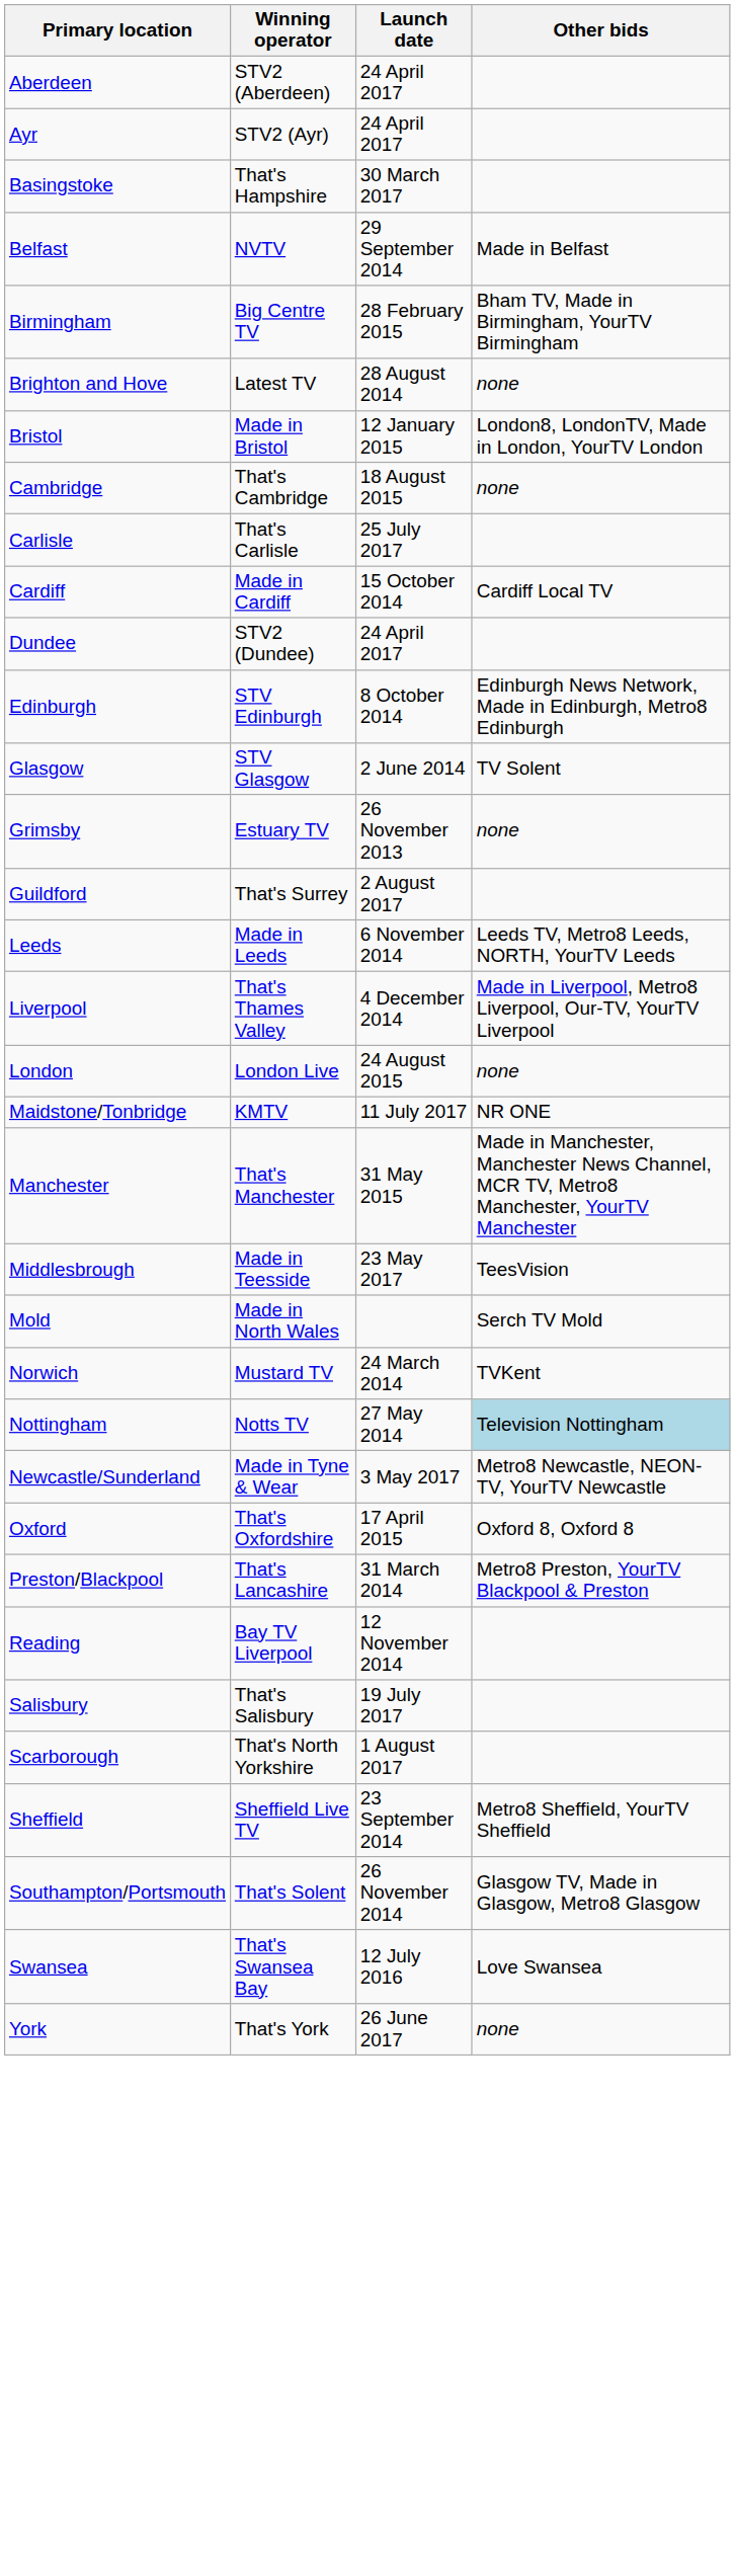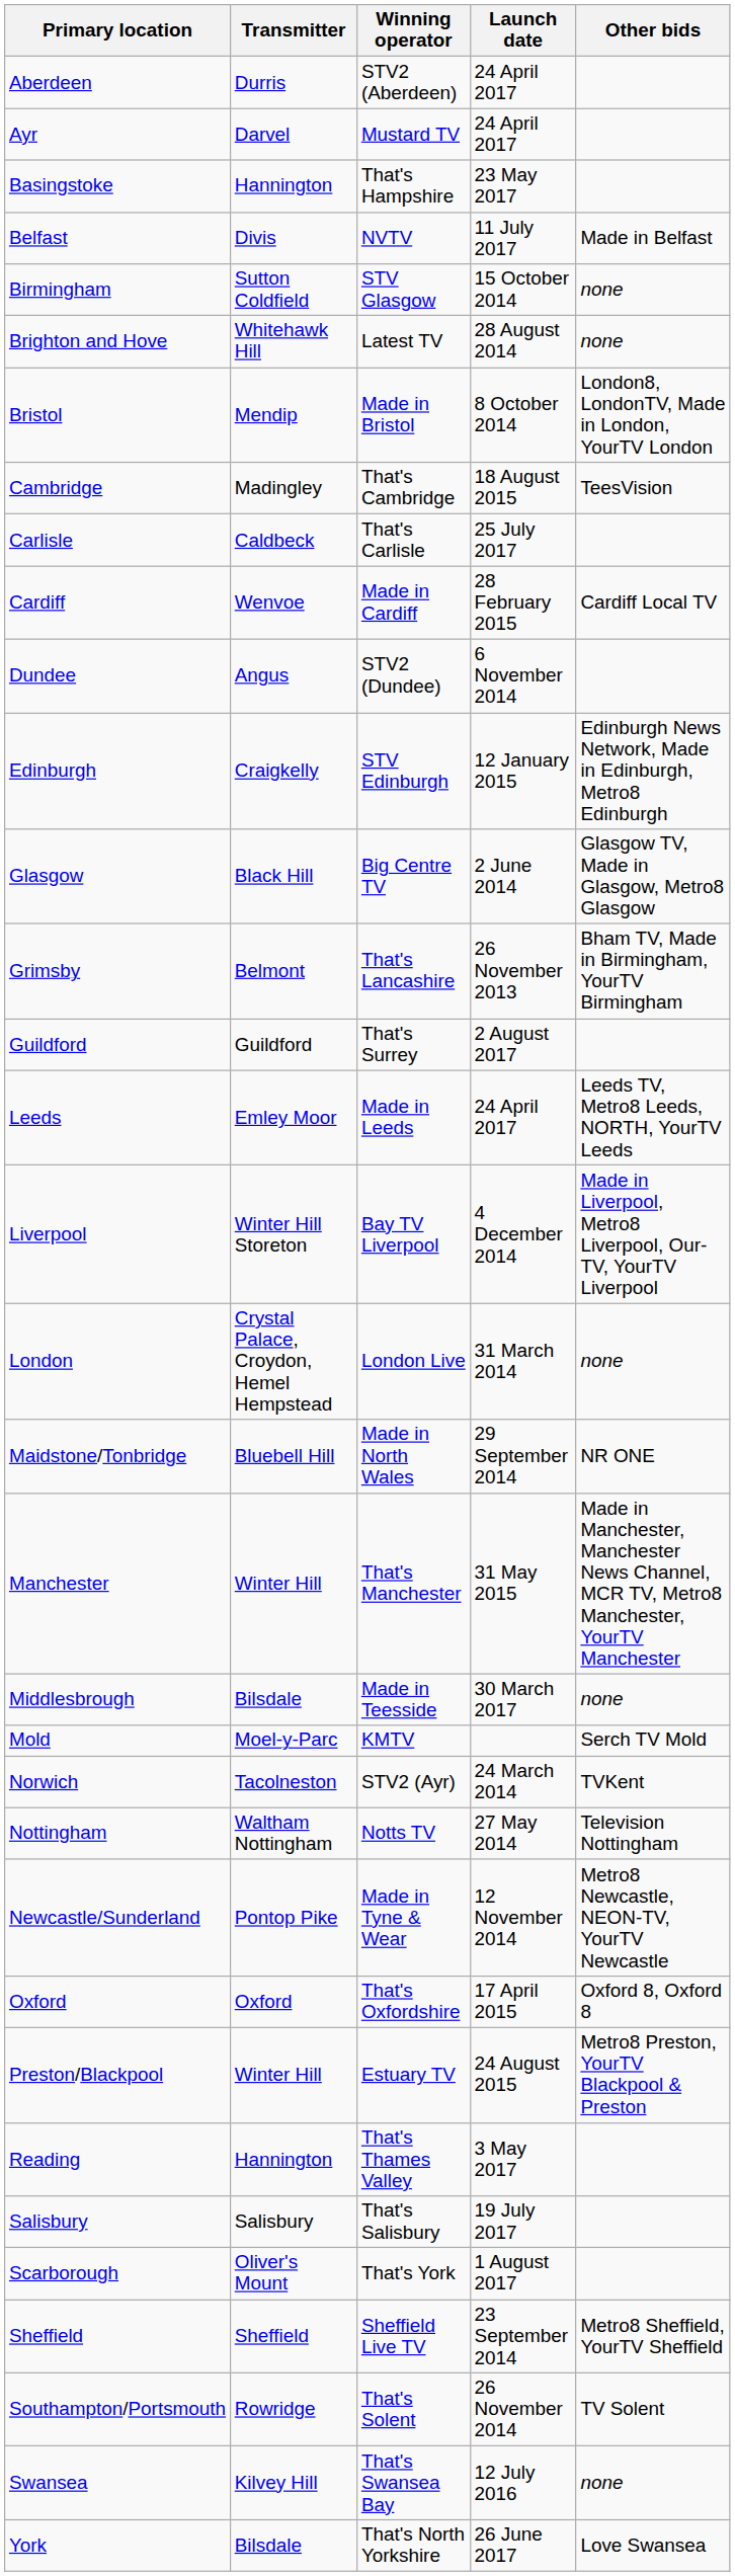+ column: Transmitter | Durris | Darvel | Hannington | Divis | Sutton Coldfield | Whitehawk Hill | Mendip | Madingley | Caldbeck | Wenvoe | Angus | Craigkelly | Black Hill | Belmont | Guildford | Emley Moor | Winter Hill Storeton | Crystal Palace, Croydon, Hemel Hempstead | Bluebell Hill | Winter Hill | Bilsdale | Moel-y-Parc | Tacolneston | Waltham Nottingham | Pontop Pike | Oxford | Winter Hill | Hannington | Salisbury | Oliver's Mount | Sheffield | Rowridge | Kilvey Hill | Bilsdale
Ayr | Winning operator: STV2 (Ayr) -> Mustard TV
Basingstoke | Launch date: 30 March 2017 -> 23 May 2017
Belfast | Launch date: 29 September 2014 -> 11 July 2017
Birmingham | Winning operator: Big Centre TV -> STV Glasgow
Birmingham | Launch date: 28 February 2015 -> 15 October 2014
Birmingham | Other bids: Bham TV, Made in Birmingham, YourTV Birmingham -> none
Bristol | Launch date: 12 January 2015 -> 8 October 2014
Cambridge | Other bids: none -> TeesVision
Cardiff | Launch date: 15 October 2014 -> 28 February 2015
Dundee | Launch date: 24 April 2017 -> 6 November 2014
Edinburgh | Launch date: 8 October 2014 -> 12 January 2015
Glasgow | Winning operator: STV Glasgow -> Big Centre TV
Glasgow | Other bids: TV Solent -> Glasgow TV, Made in Glasgow, Metro8 Glasgow
Grimsby | Winning operator: Estuary TV -> That's Lancashire
Grimsby | Other bids: none -> Bham TV, Made in Birmingham, YourTV Birmingham
Leeds | Launch date: 6 November 2014 -> 24 April 2017
Liverpool | Winning operator: That's Thames Valley -> Bay TV Liverpool
London | Launch date: 24 August 2015 -> 31 March 2014
Maidstone/Tonbridge | Winning operator: KMTV -> Made in North Wales
Maidstone/Tonbridge | Launch date: 11 July 2017 -> 29 September 2014
Middlesbrough | Launch date: 23 May 2017 -> 30 March 2017
Middlesbrough | Other bids: TeesVision -> none
Mold | Winning operator: Made in North Wales -> KMTV
Norwich | Winning operator: Mustard TV -> STV2 (Ayr)
Nottingham | Other bids: lightblue background -> no background
Newcastle/Sunderland | Launch date: 3 May 2017 -> 12 November 2014
Preston/Blackpool | Winning operator: That's Lancashire -> Estuary TV
Preston/Blackpool | Launch date: 31 March 2014 -> 24 August 2015
Reading | Winning operator: Bay TV Liverpool -> That's Thames Valley
Reading | Launch date: 12 November 2014 -> 3 May 2017
Scarborough | Winning operator: That's North Yorkshire -> That's York
Southampton/Portsmouth | Other bids: Glasgow TV, Made in Glasgow, Metro8 Glasgow -> TV Solent
Swansea | Other bids: Love Swansea -> none
York | Winning operator: That's York -> That's North Yorkshire
York | Other bids: none -> Love Swansea
